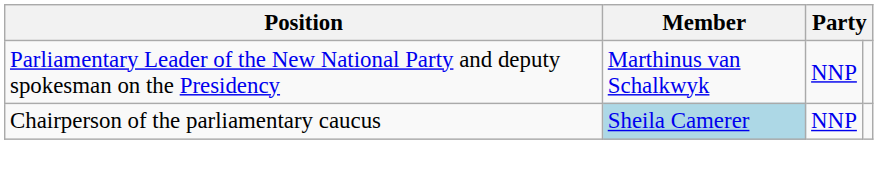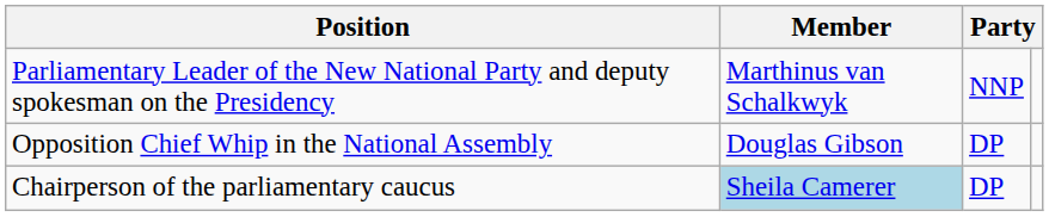+ row: Opposition Chief Whip in the National Assembly | Douglas Gibson | DP
Chairperson of the parliamentary caucus | column 3: NNP -> DP
